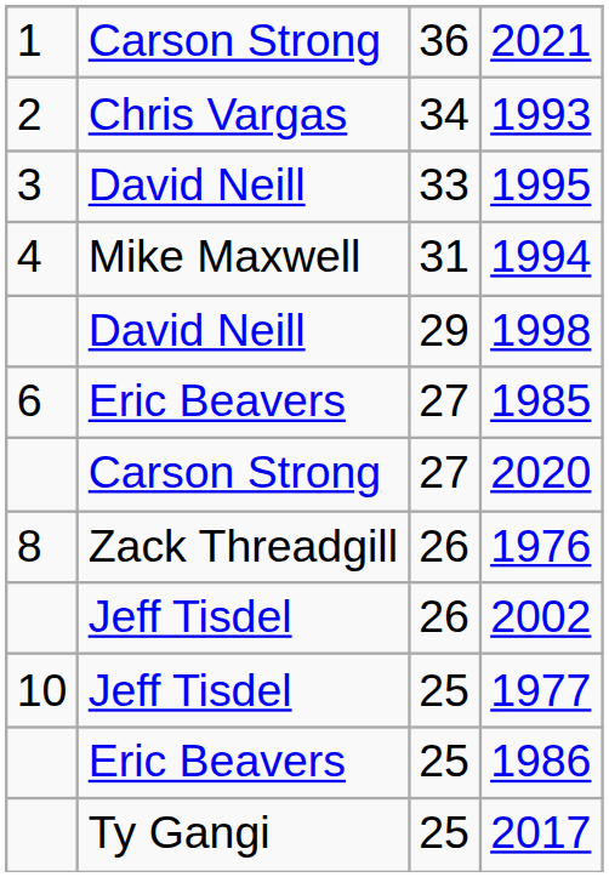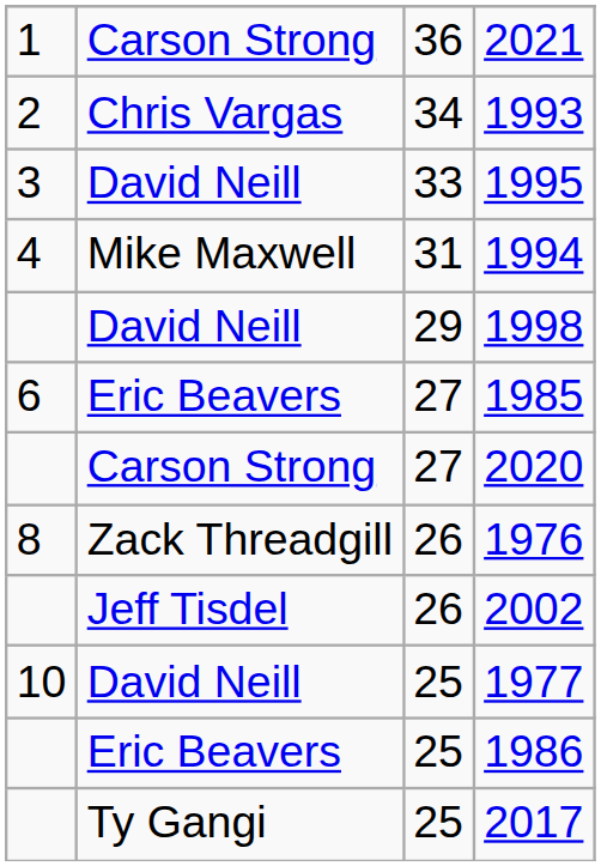1977 | column 2: Jeff Tisdel -> David Neill
